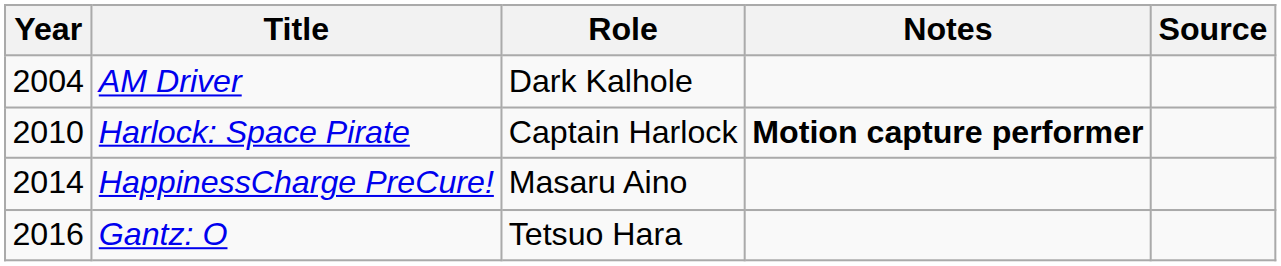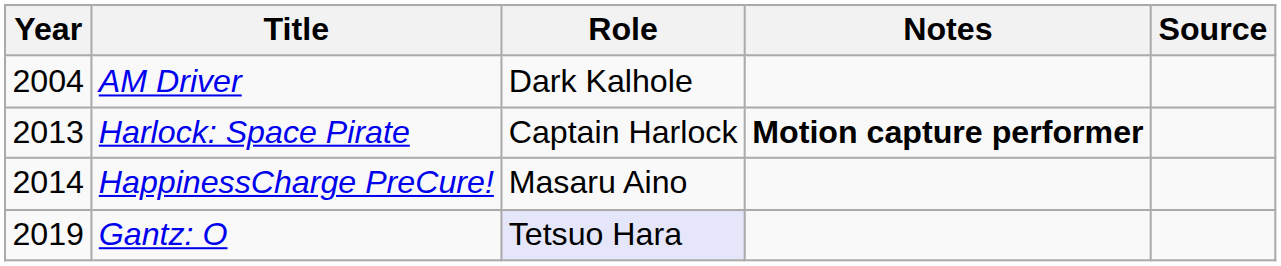Harlock: Space Pirate | Year: 2010 -> 2013
Gantz: O | Year: 2016 -> 2019
Gantz: O | Role: no background -> lavender background
